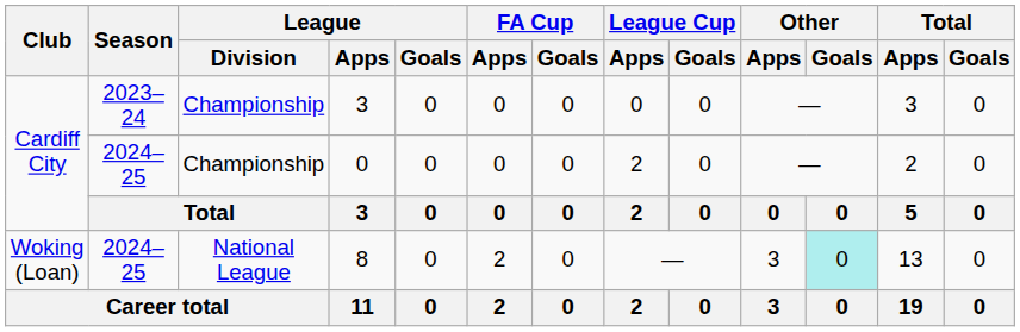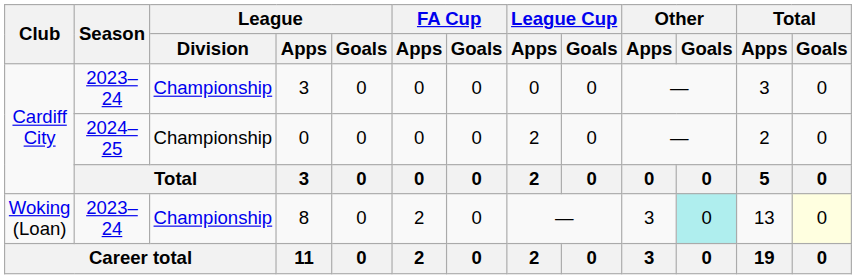8 | Season: 2024–25 -> 2023–24
8 | League / Division: National League -> Championship
8 | Total / Goals: no background -> lightyellow background
